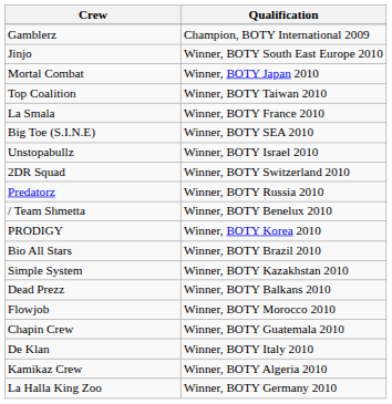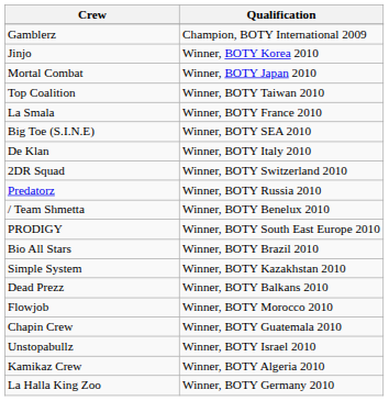Jinjo | Qualification: Winner, BOTY South East Europe 2010 -> Winner, BOTY Korea 2010
rows swapped: De Klan <-> Unstopabullz
PRODIGY | Qualification: Winner, BOTY Korea 2010 -> Winner, BOTY South East Europe 2010
